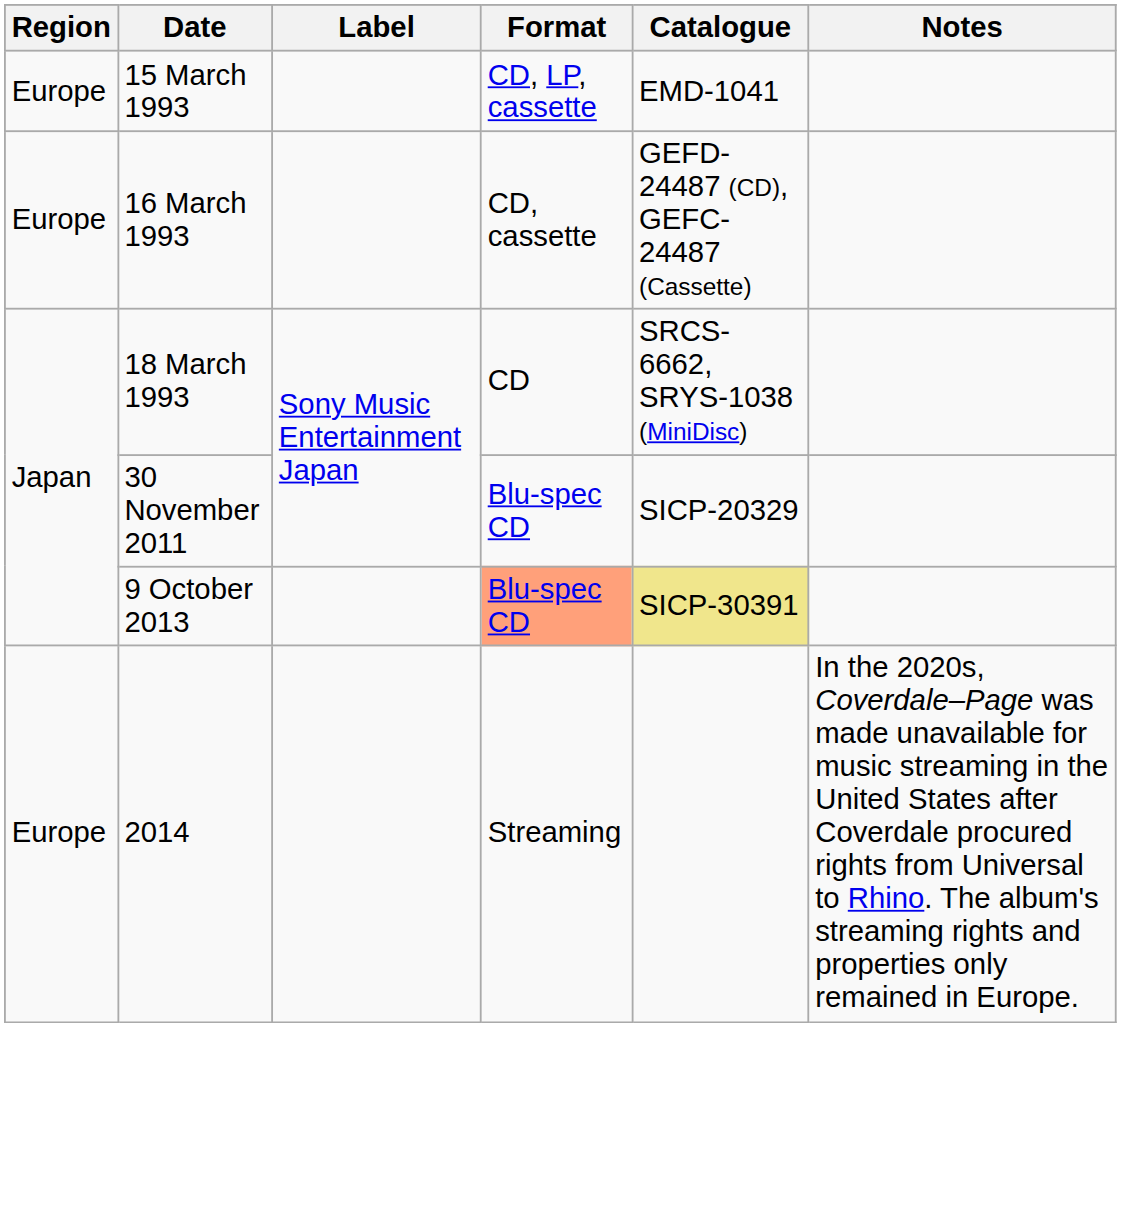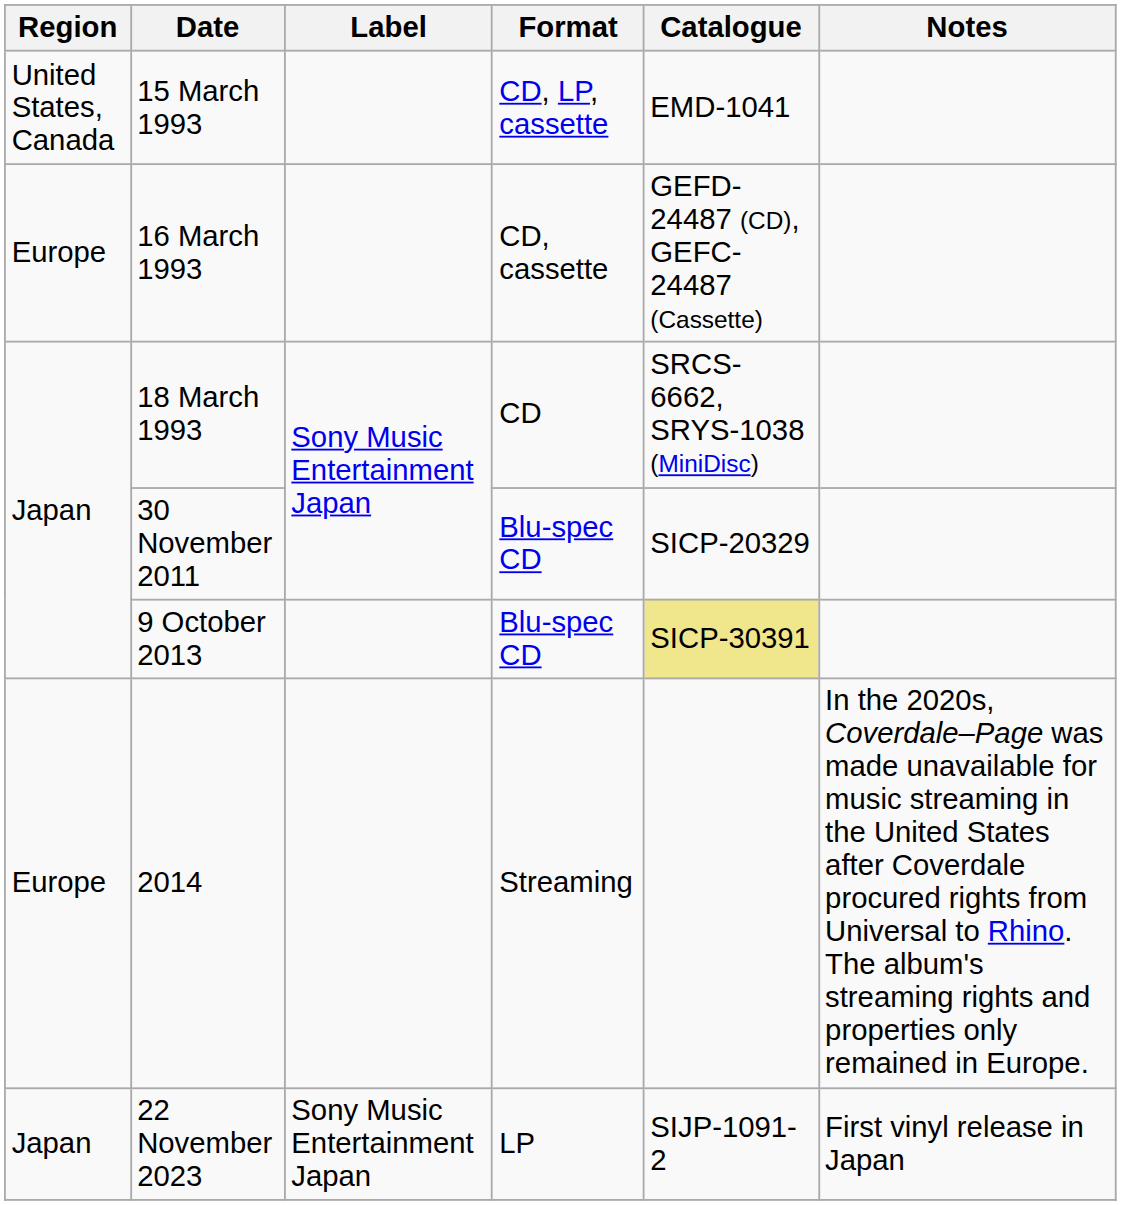15 March 1993 | Region: Europe -> United States, Canada
9 October 2013 | Format: lightsalmon background -> no background
+ row: Japan | 22 November 2023 | Sony Music Entertainment Japan | LP | SIJP-1091-2 | First vinyl release in Japan
